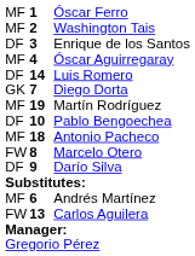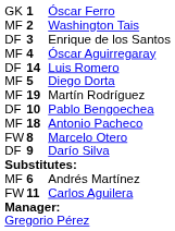Óscar Ferro | column 1: MF -> GK
Diego Dorta | column 1: GK -> MF
Diego Dorta | column 2: 7 -> 5
Carlos Aguilera | column 2: 13 -> 11
